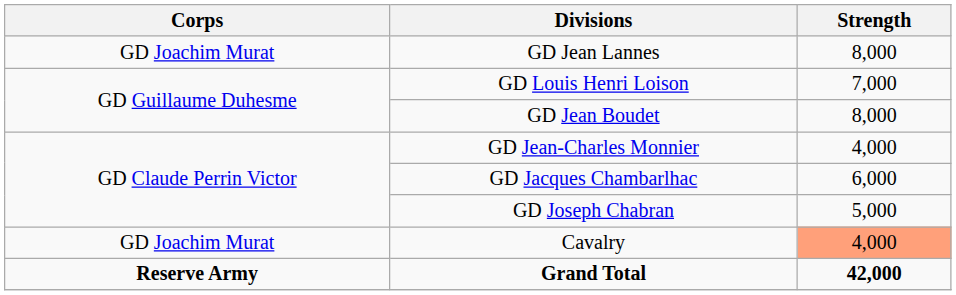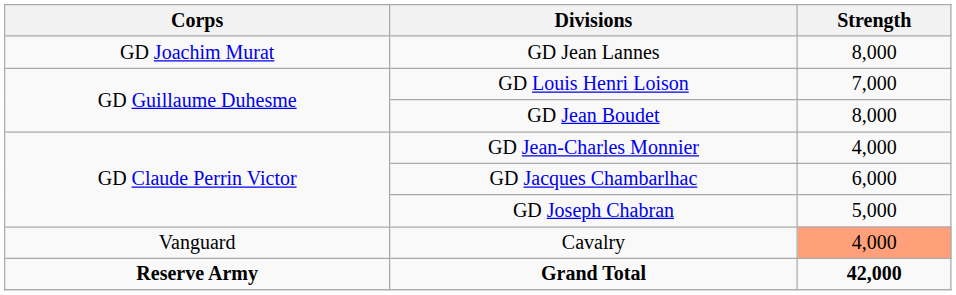Cavalry | Corps: GD Joachim Murat -> Vanguard
